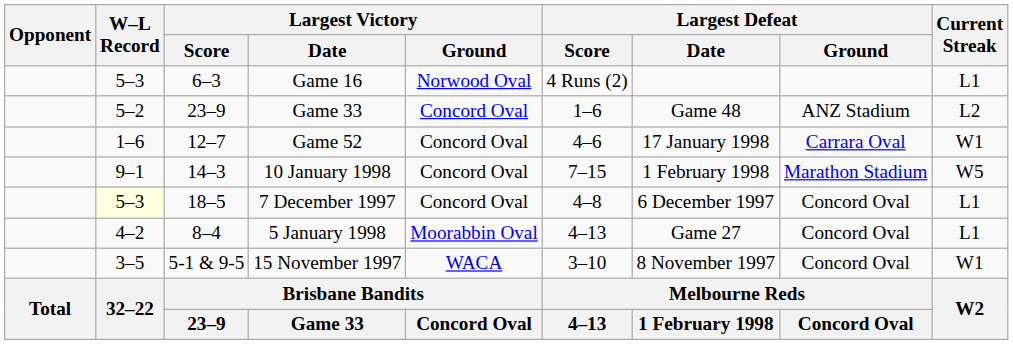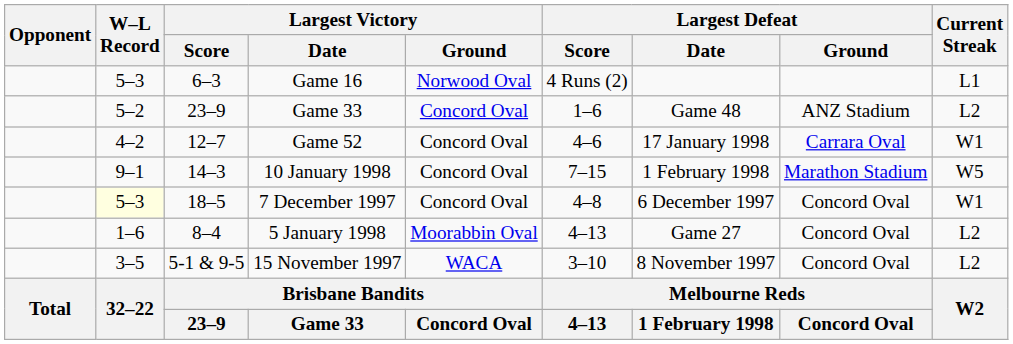Game 52 | W–L Record: 1–6 -> 4–2
7 December 1997 | Current Streak: L1 -> W1
5 January 1998 | W–L Record: 4–2 -> 1–6
5 January 1998 | Current Streak: L1 -> L2
15 November 1997 | Current Streak: W1 -> L2
